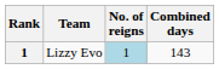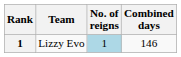Lizzy Evo | Combined days: 143 -> 146
